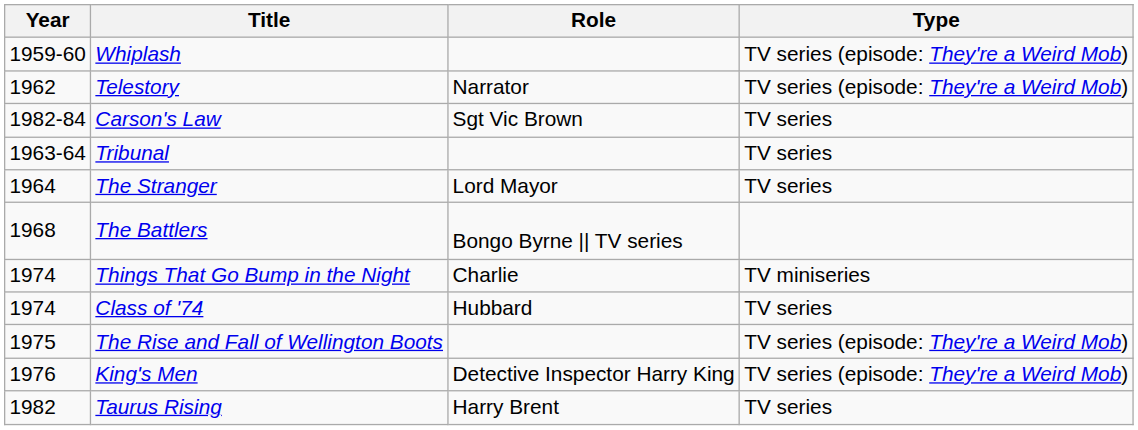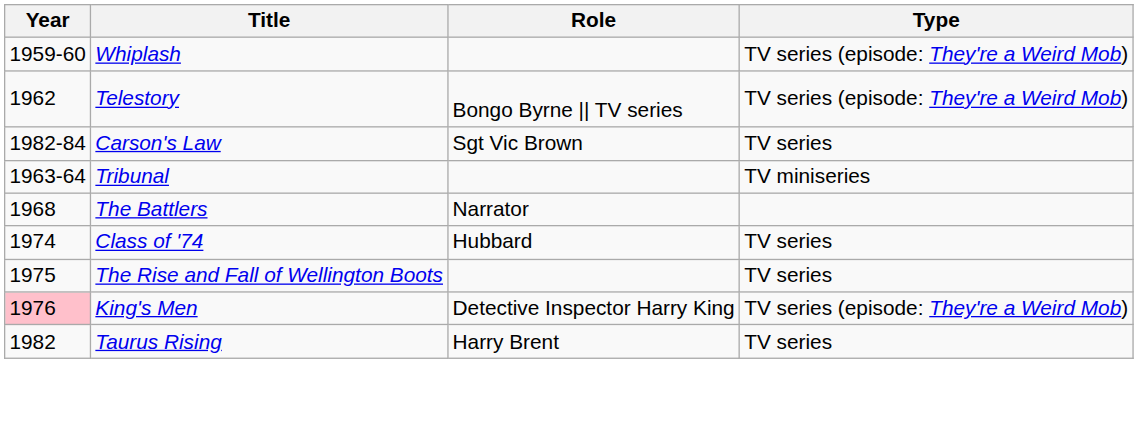Telestory | Role: Narrator -> Bongo Byrne || TV series
Tribunal | Type: TV series -> TV miniseries
- row: 1964 | The Stranger | Lord Mayor | TV series
The Battlers | Role: Bongo Byrne || TV series -> Narrator
- row: 1974 | Things That Go Bump in the Night | Charlie | TV miniseries
The Rise and Fall of Wellington Boots | Type: TV series (episode: They're a Weird Mob) -> TV series
King's Men | Year: no background -> pink background
